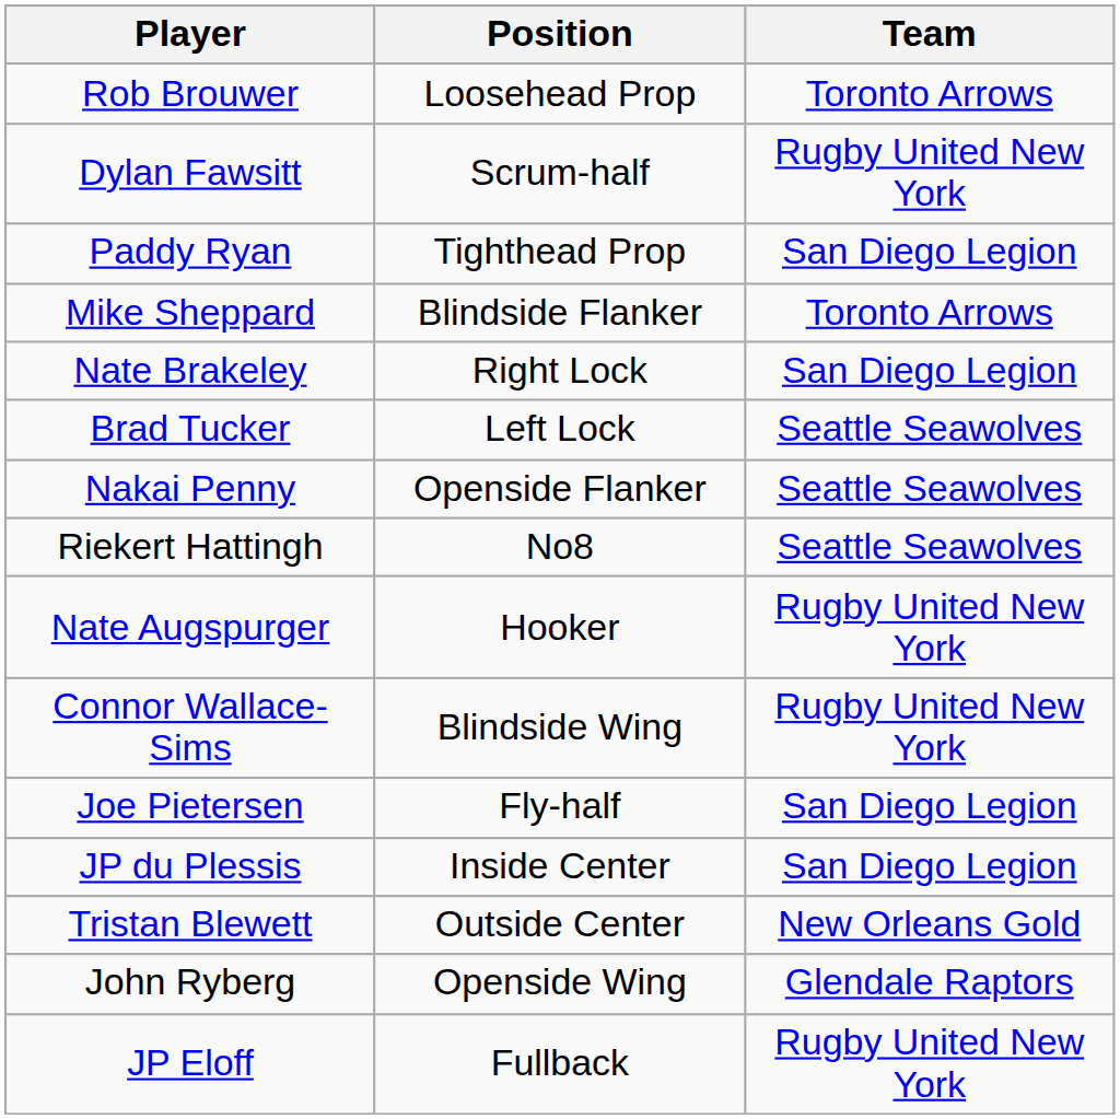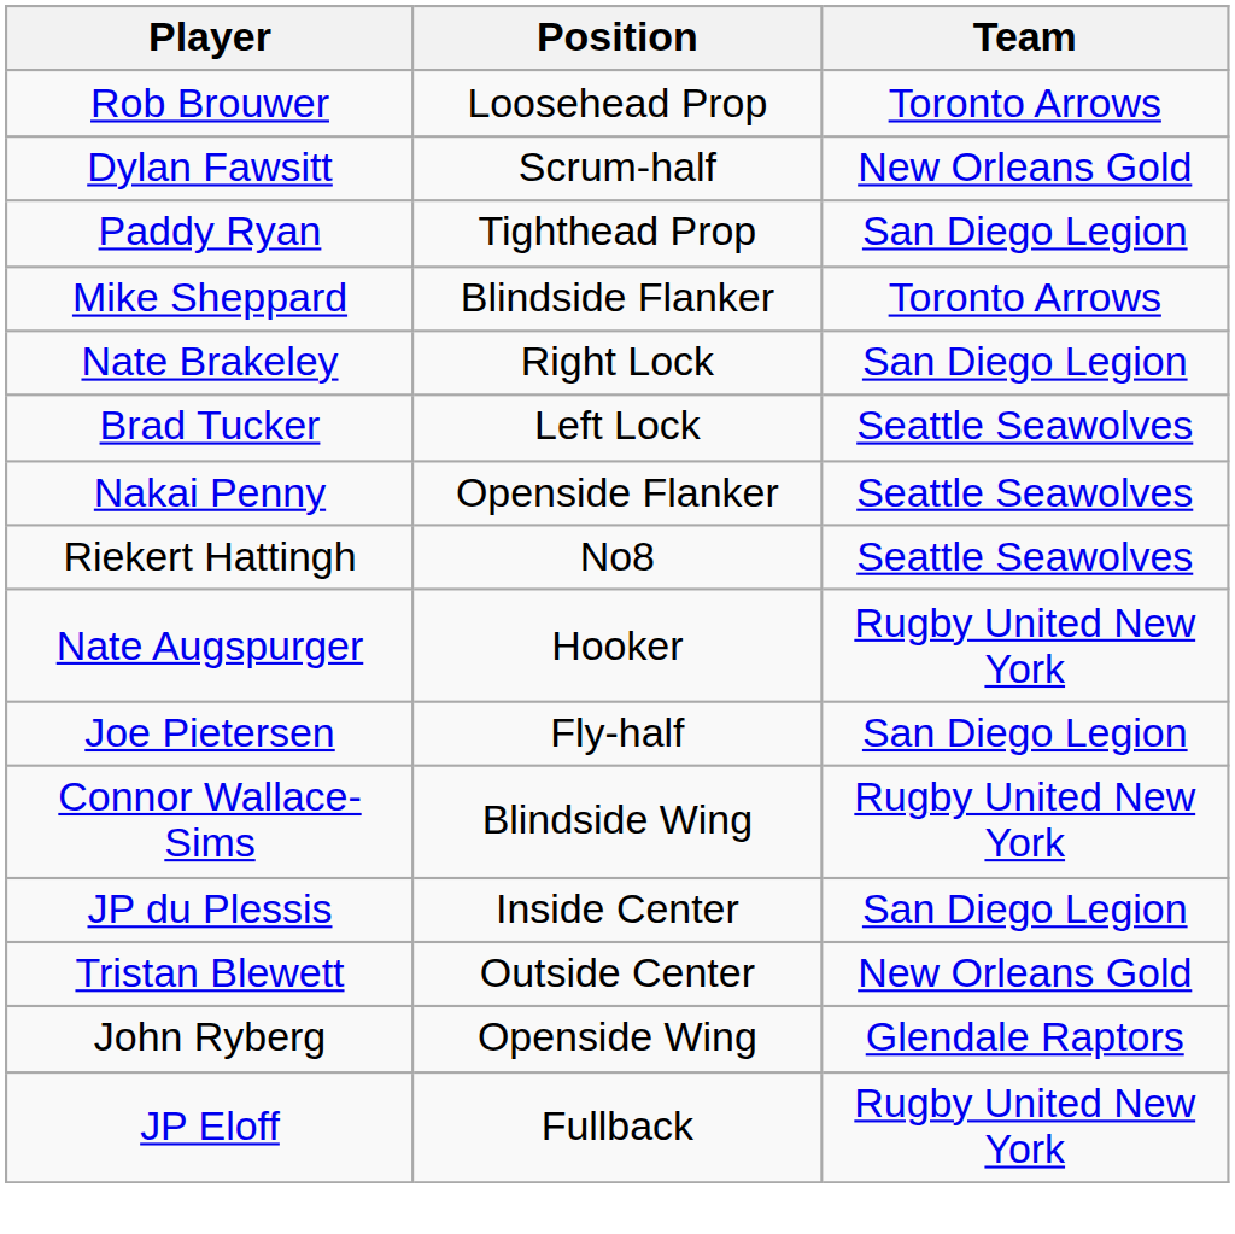Dylan Fawsitt | Team: Rugby United New York -> New Orleans Gold
rows swapped: Joe Pietersen <-> Connor Wallace-Sims
